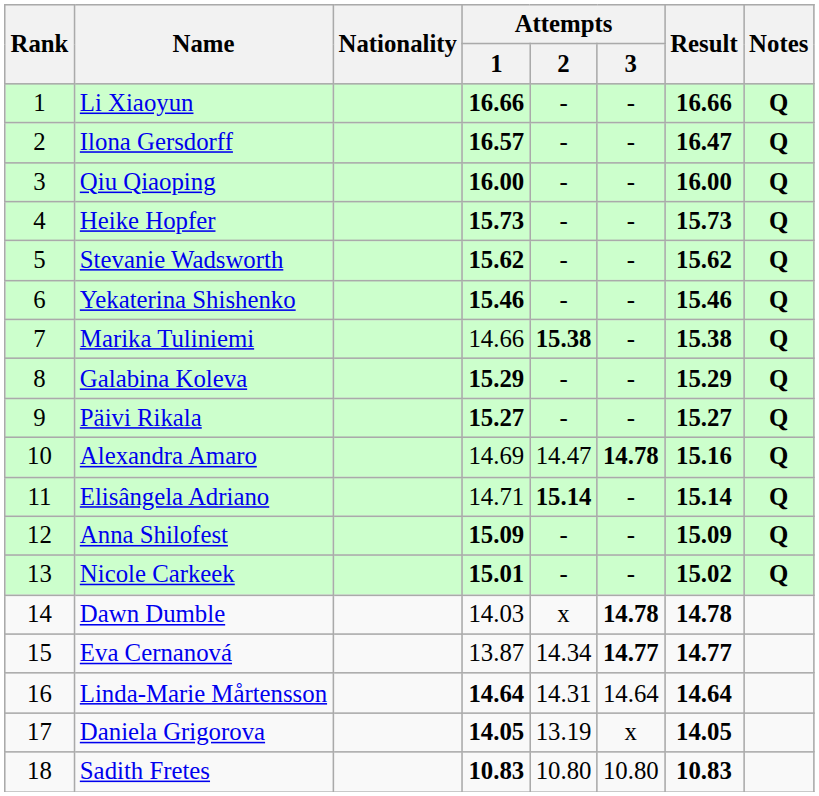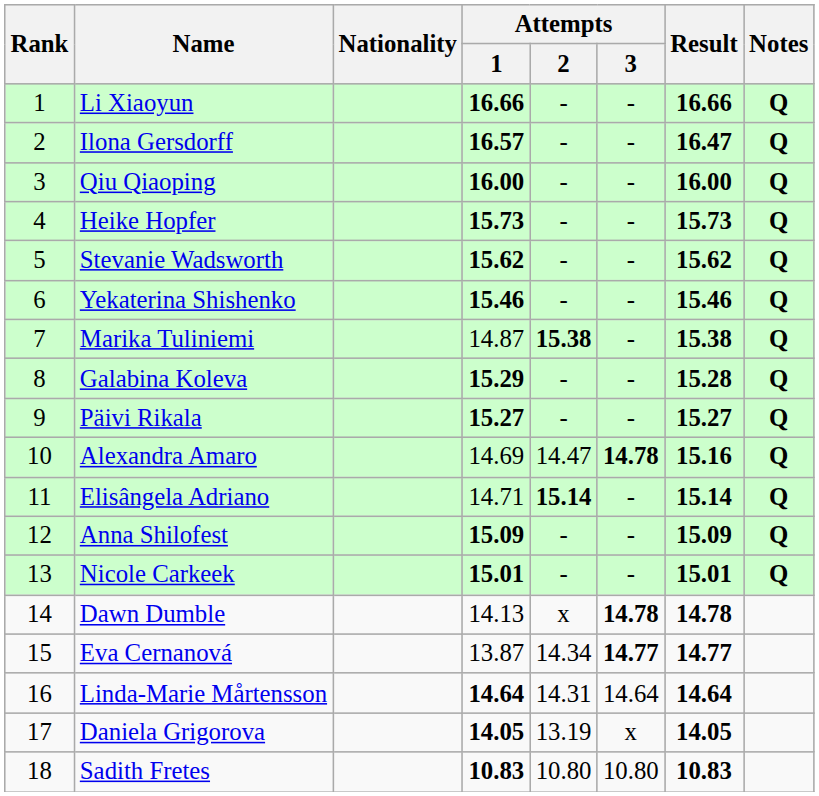Marika Tuliniemi | Attempts / 1: 14.66 -> 14.87
Galabina Koleva | Result: 15.29 -> 15.28
Nicole Carkeek | Result: 15.02 -> 15.01
Dawn Dumble | Attempts / 1: 14.03 -> 14.13
